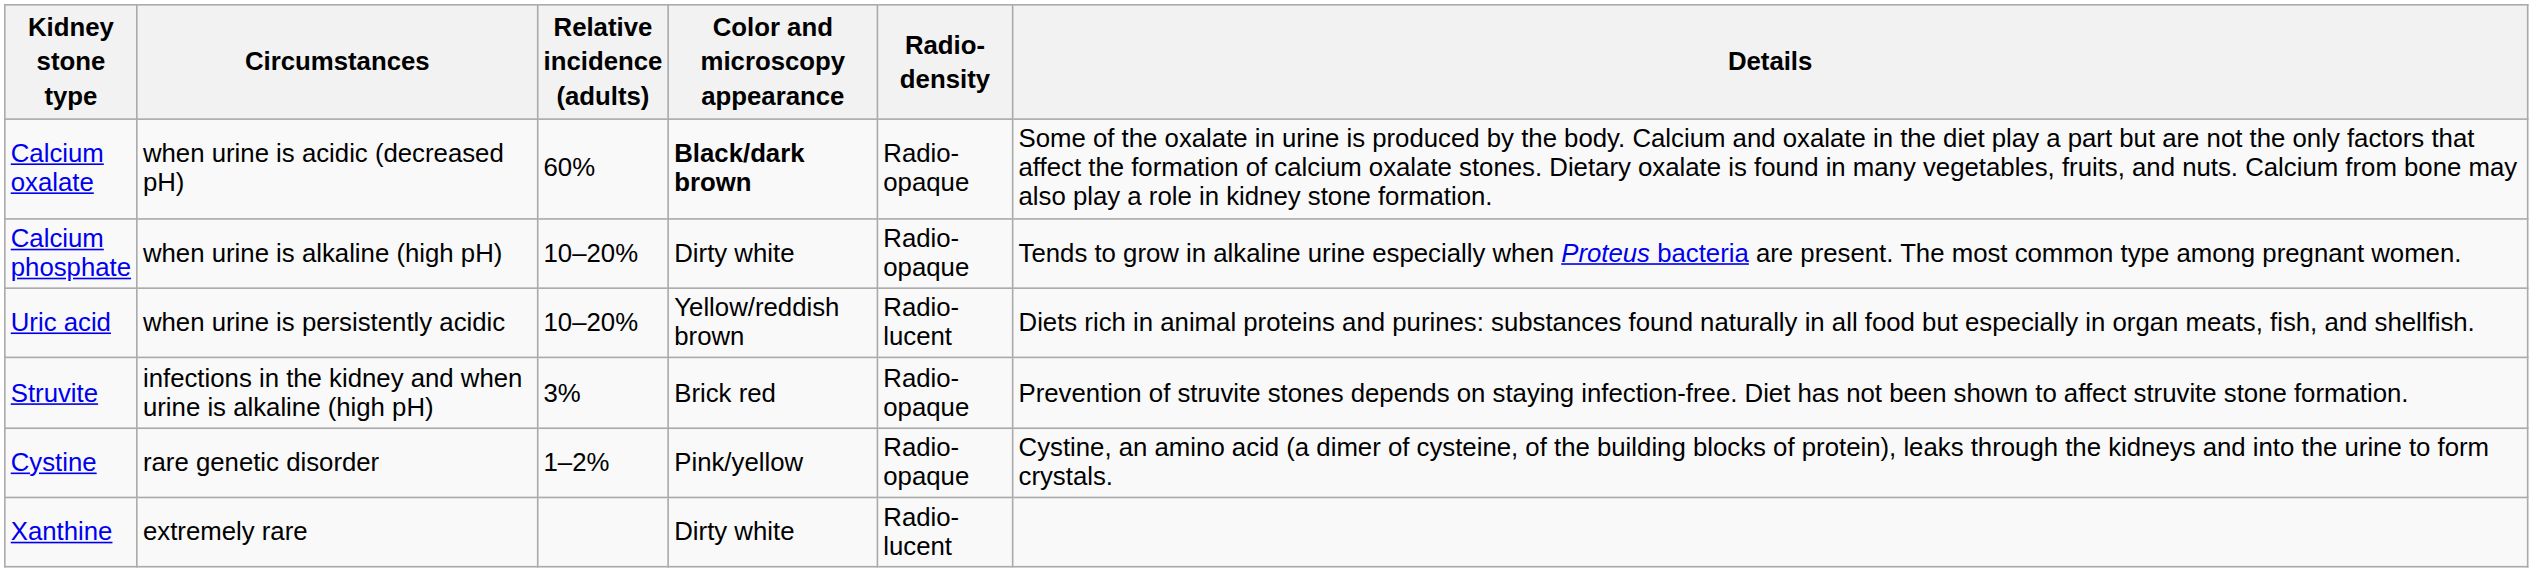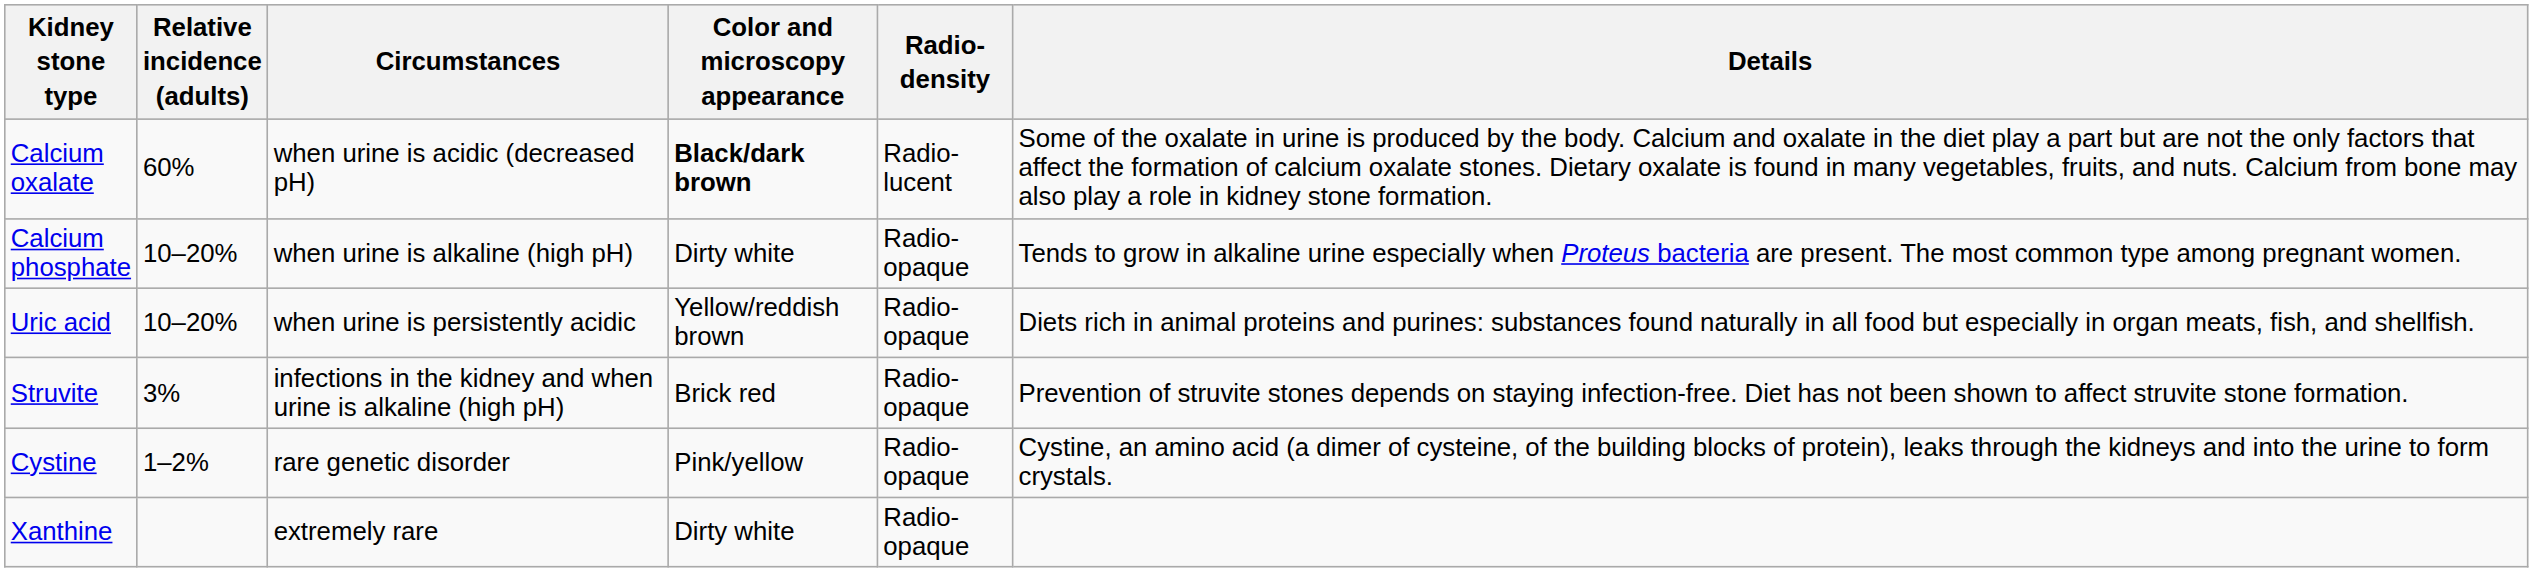columns swapped: Relative incidence (adults) <-> Circumstances
Calcium oxalate | Radio-density: Radio-opaque -> Radio-lucent
Uric acid | Radio-density: Radio-lucent -> Radio-opaque
Xanthine | Radio-density: Radio-lucent -> Radio-opaque
